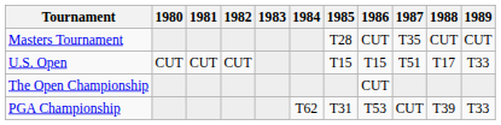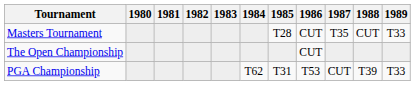Masters Tournament | 1989: CUT -> T33
- row: U.S. Open | CUT | CUT | CUT | T15 | T15 | T51 | T17 | T33
